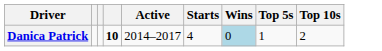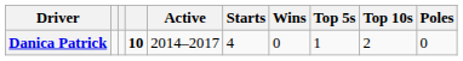+ column: Poles | 0
Danica Patrick | Wins: lightblue background -> no background
